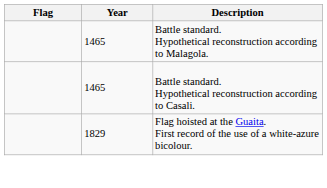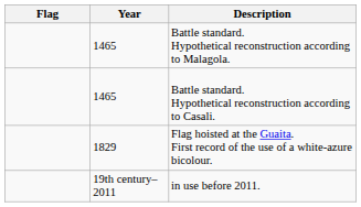+ row: 19th century–2011 | in use before 2011.
